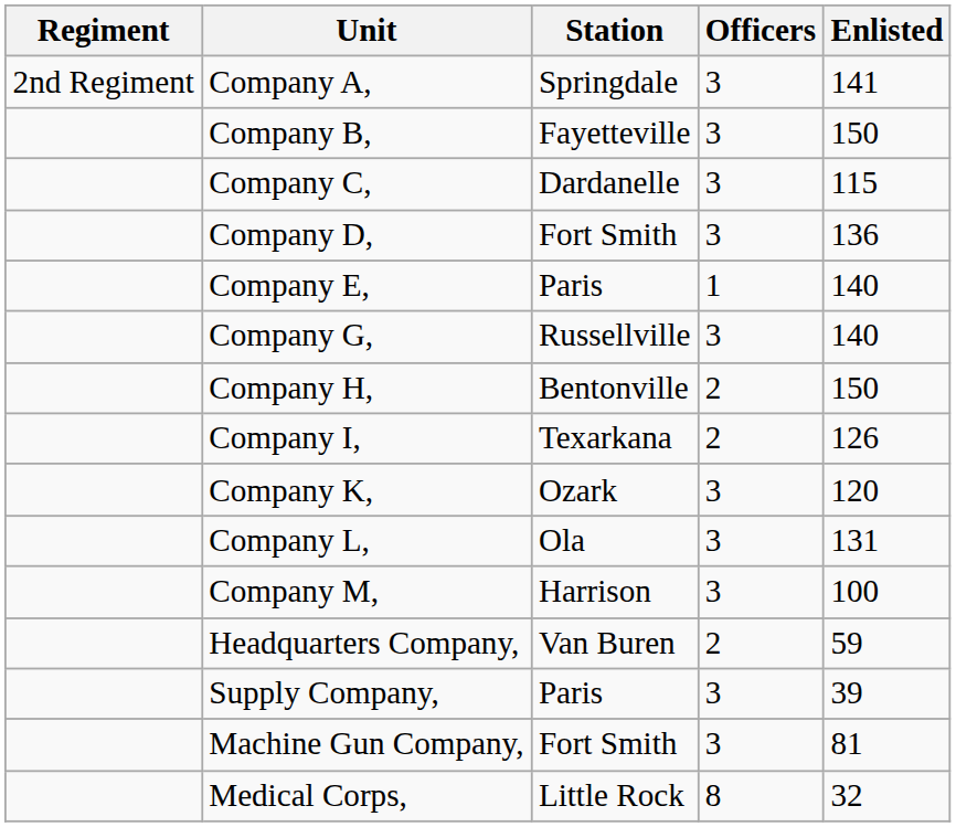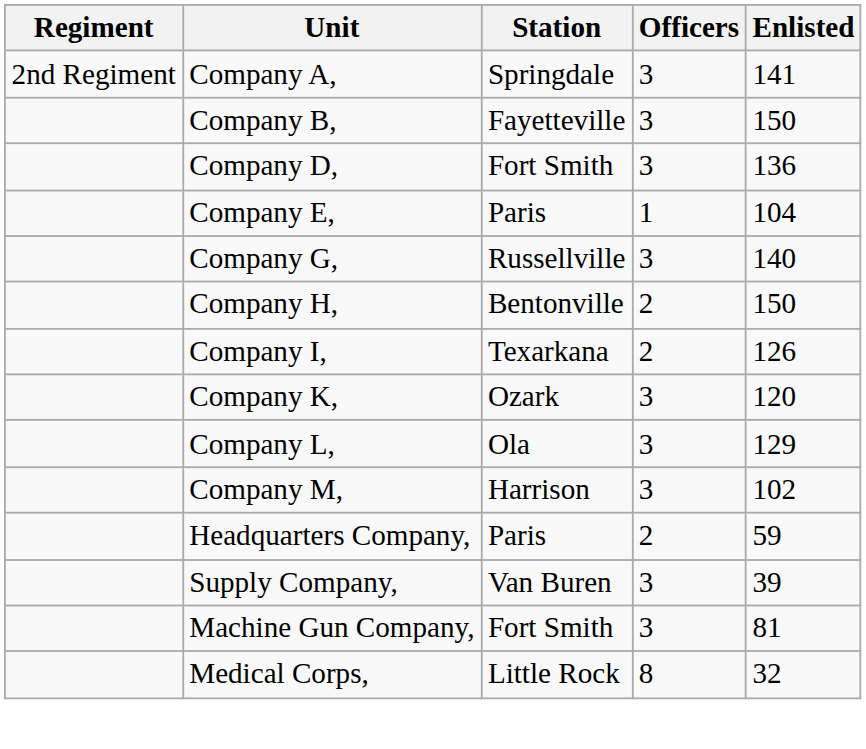- row: Company C, | Dardanelle | 3 | 115
Company E, | Enlisted: 140 -> 104
Company L, | Enlisted: 131 -> 129
Company M, | Enlisted: 100 -> 102
Headquarters Company, | Station: Van Buren -> Paris
Supply Company, | Station: Paris -> Van Buren
